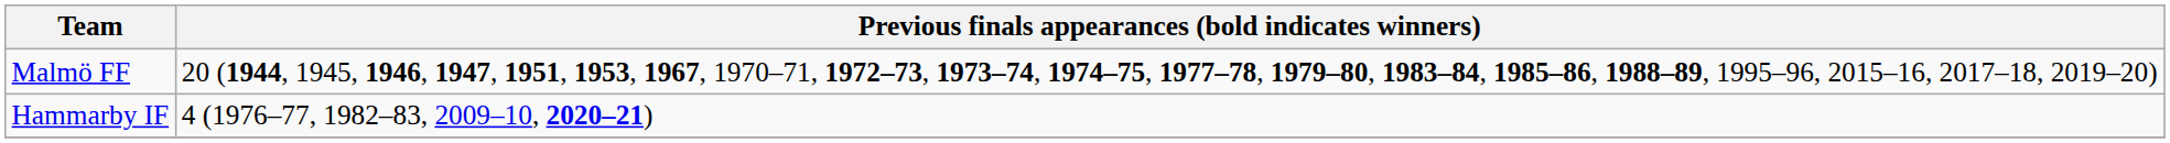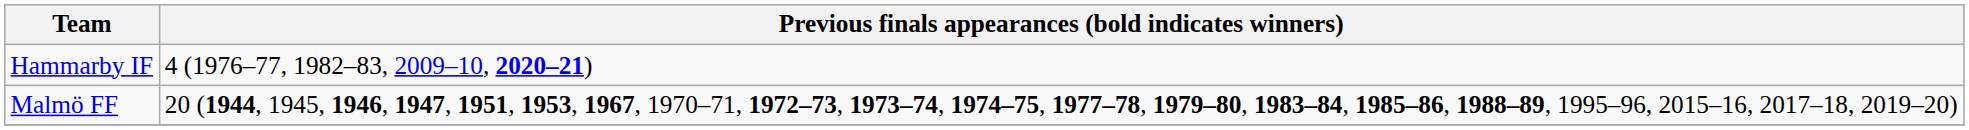rows swapped: Hammarby IF <-> Malmö FF
